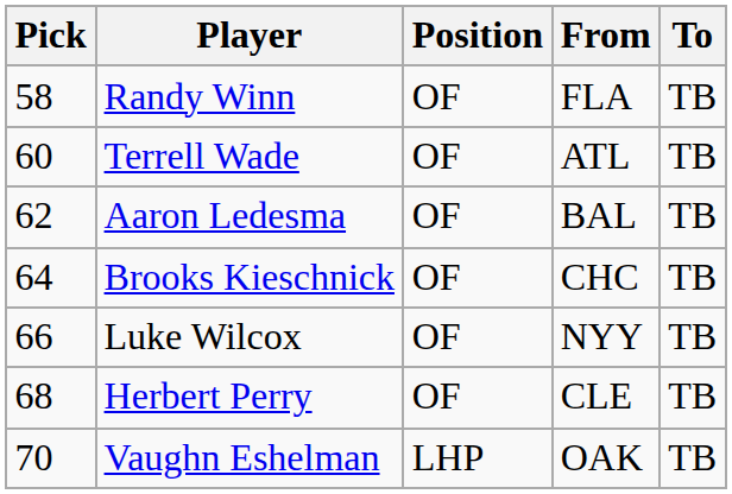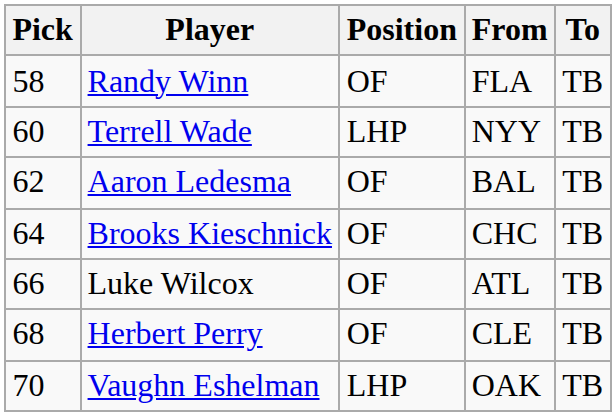Terrell Wade | Position: OF -> LHP
Terrell Wade | From: ATL -> NYY
Luke Wilcox | From: NYY -> ATL
